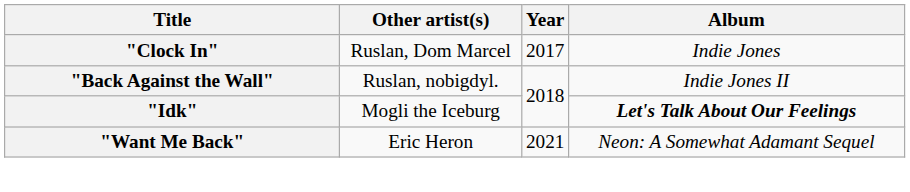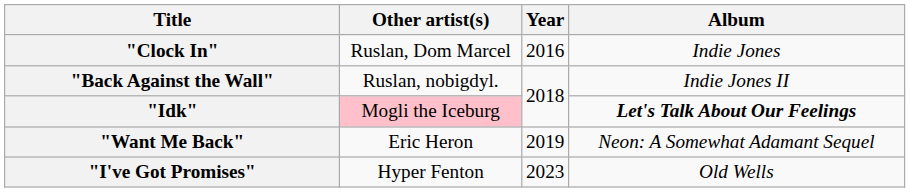"Clock In" | Year: 2017 -> 2016
"Idk" | Other artist(s): no background -> pink background
"Want Me Back" | Year: 2021 -> 2019
+ row: "I've Got Promises" | Hyper Fenton | 2023 | Old Wells
